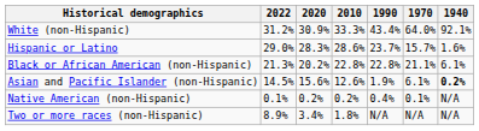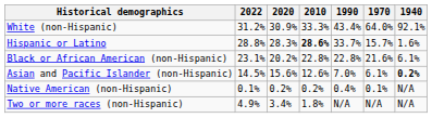Hispanic or Latino | 2022: 29.0% -> 28.8%
Hispanic or Latino | 2010: normal -> bold
Hispanic or Latino | 1990: 23.7% -> 33.7%
Black or African American (non-Hispanic) | 2022: 21.3% -> 23.1%
Black or African American (non-Hispanic) | 1970: 21.1% -> 21.6%
Asian and Pacific Islander (non-Hispanic) | 1990: 1.9% -> 7.0%
Two or more races (non-Hispanic) | 2022: 8.9% -> 4.9%
